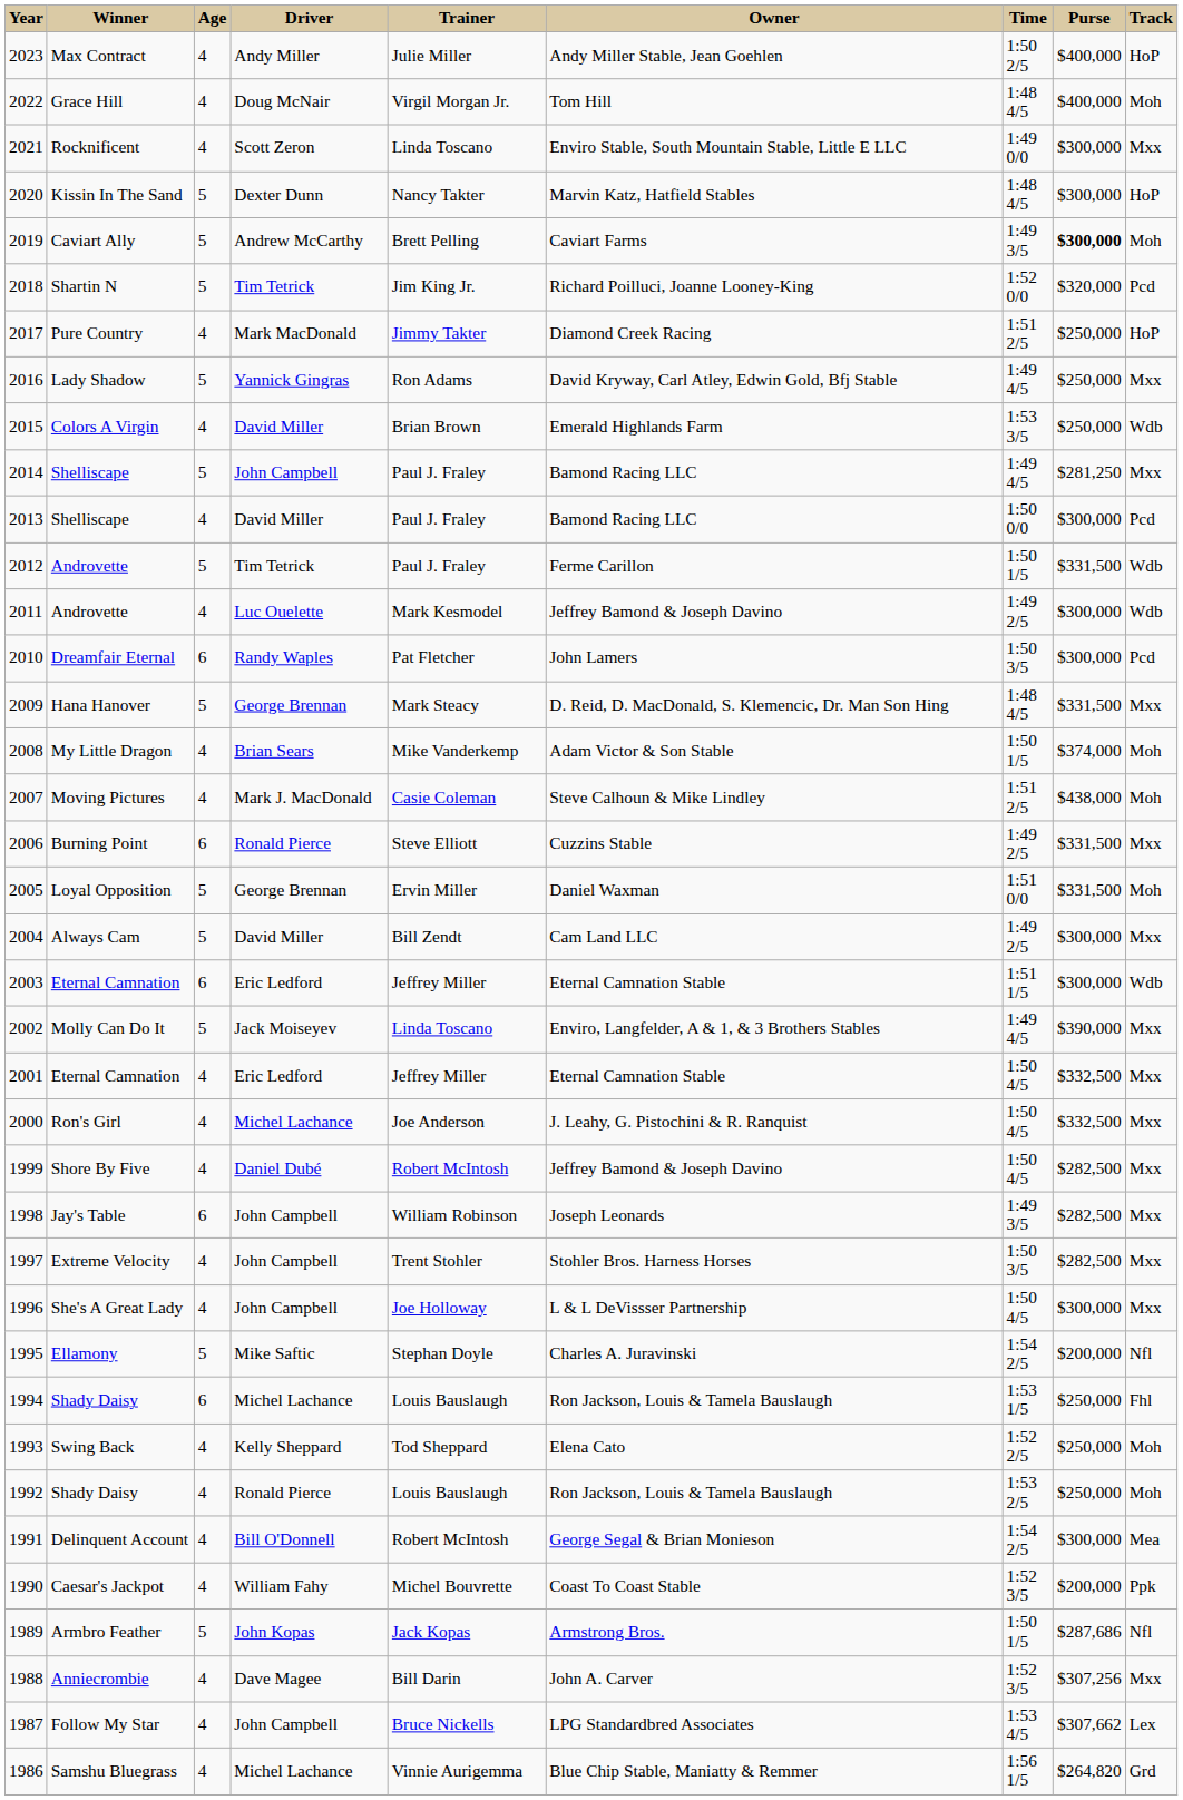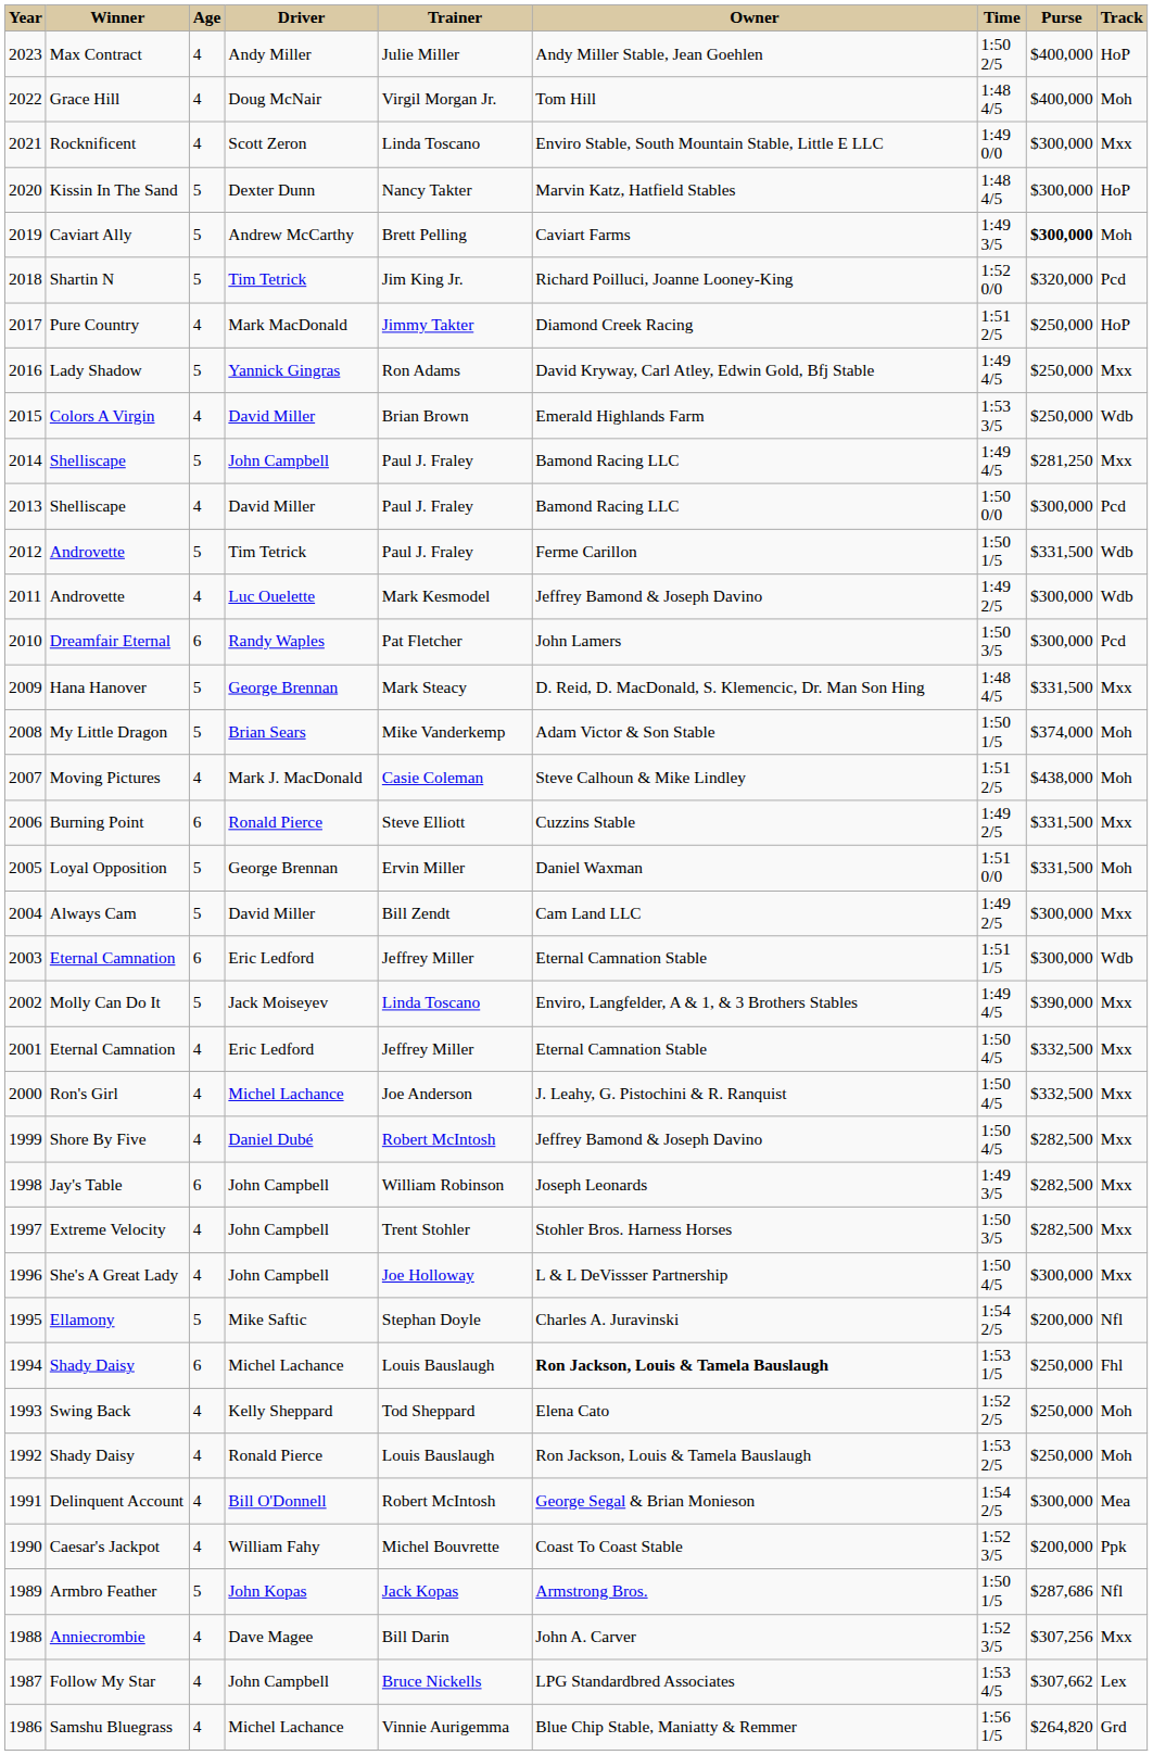2008 | Age: 4 -> 5
1994 | Owner: normal -> bold
